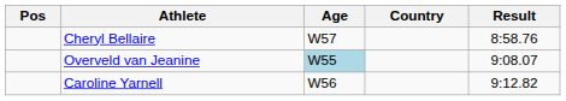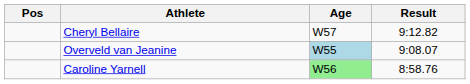- column: Country
Cheryl Bellaire | Result: 8:58.76 -> 9:12.82
Caroline Yarnell | Age: no background -> lightgreen background
Caroline Yarnell | Result: 9:12.82 -> 8:58.76
